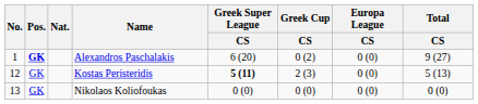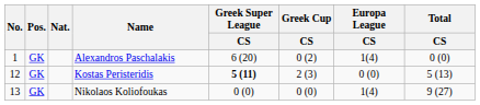Alexandros Paschalakis | Pos.: bold -> normal
Alexandros Paschalakis | Europa League / CS: 0 (0) -> 1(4)
Alexandros Paschalakis | Total / CS: 9 (27) -> 0 (0)
Nikolaos Koliofoukas | Europa League / CS: 0 (0) -> 1(4)
Nikolaos Koliofoukas | Total / CS: 0 (0) -> 9 (27)
